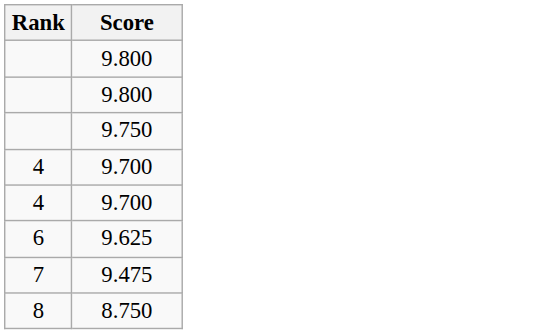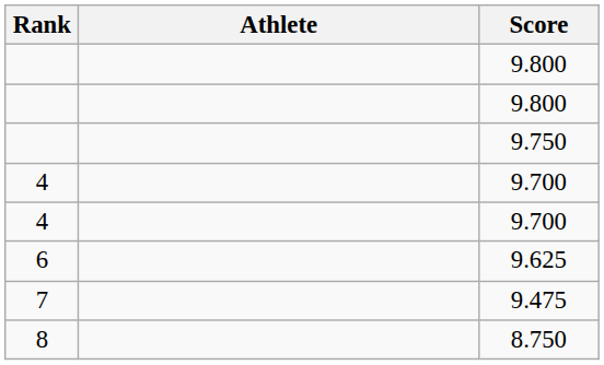+ column: Athlete
